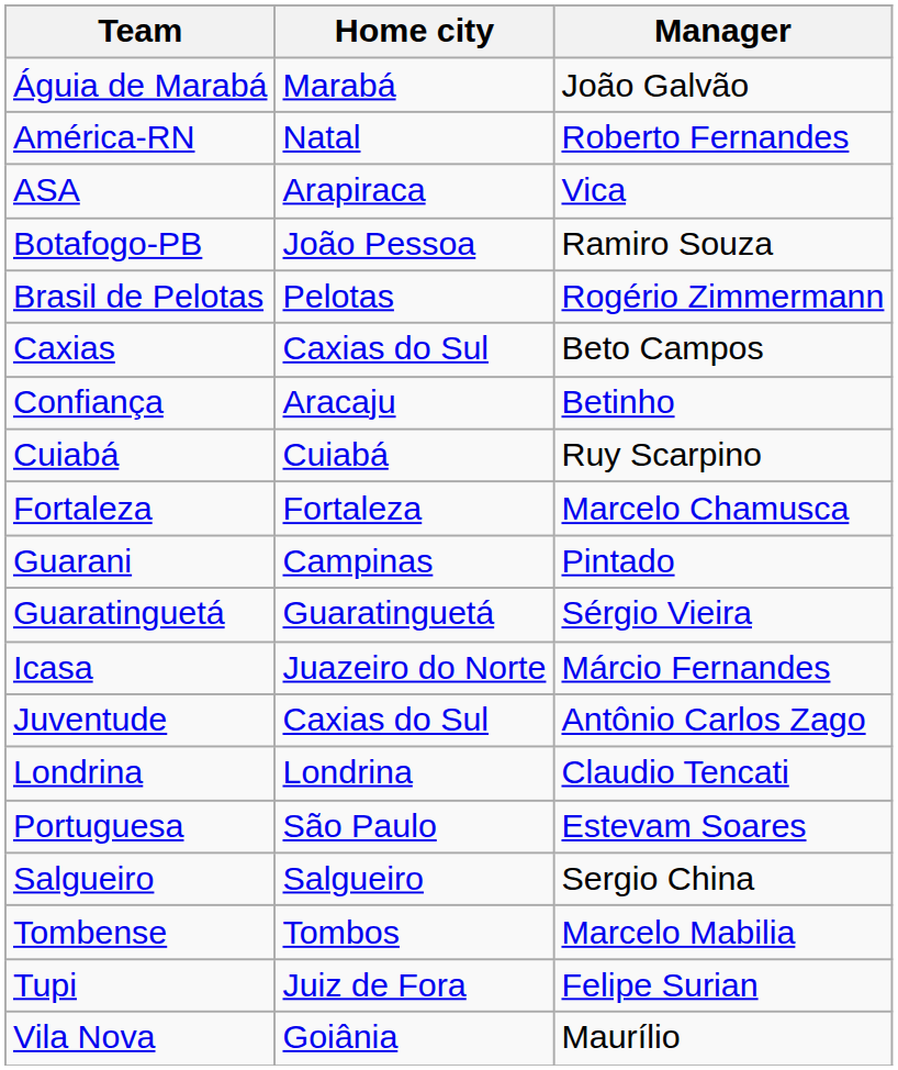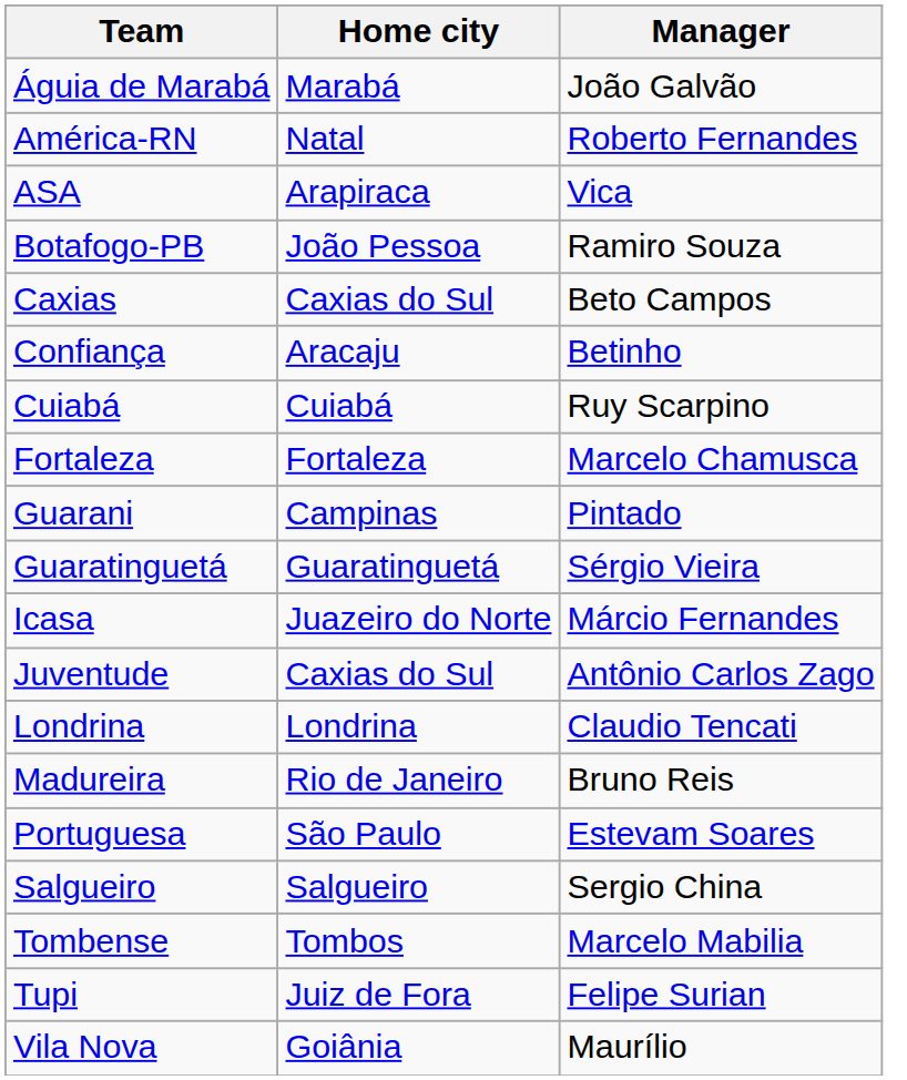- row: Brasil de Pelotas | Pelotas | Rogério Zimmermann
+ row: Madureira | Rio de Janeiro | Bruno Reis
